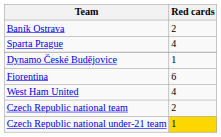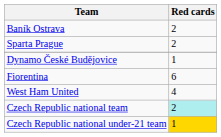Sparta Prague | Red cards: 4 -> 2
Czech Republic national team | Red cards: no background -> paleturquoise background
